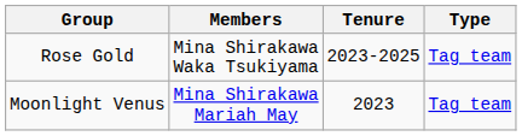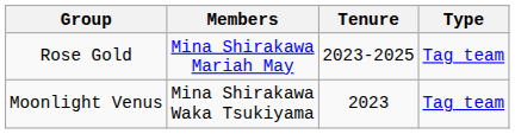Rose Gold | Members: Mina Shirakawa Waka Tsukiyama -> Mina Shirakawa Mariah May
Moonlight Venus | Members: Mina Shirakawa Mariah May -> Mina Shirakawa Waka Tsukiyama
